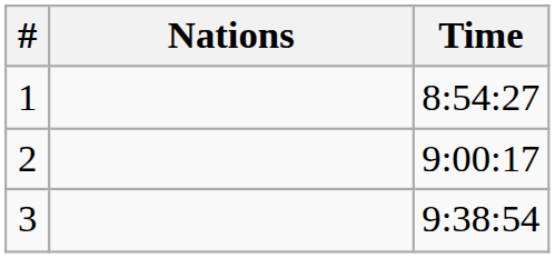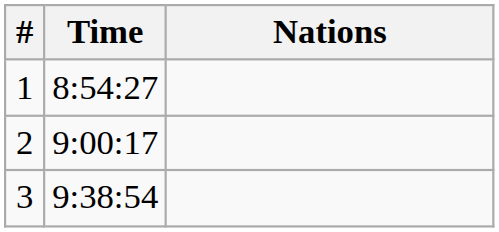columns swapped: Nations <-> Time
